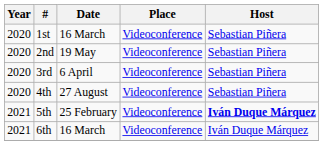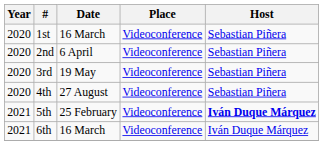2nd | Date: 19 May -> 6 April
3rd | Date: 6 April -> 19 May
